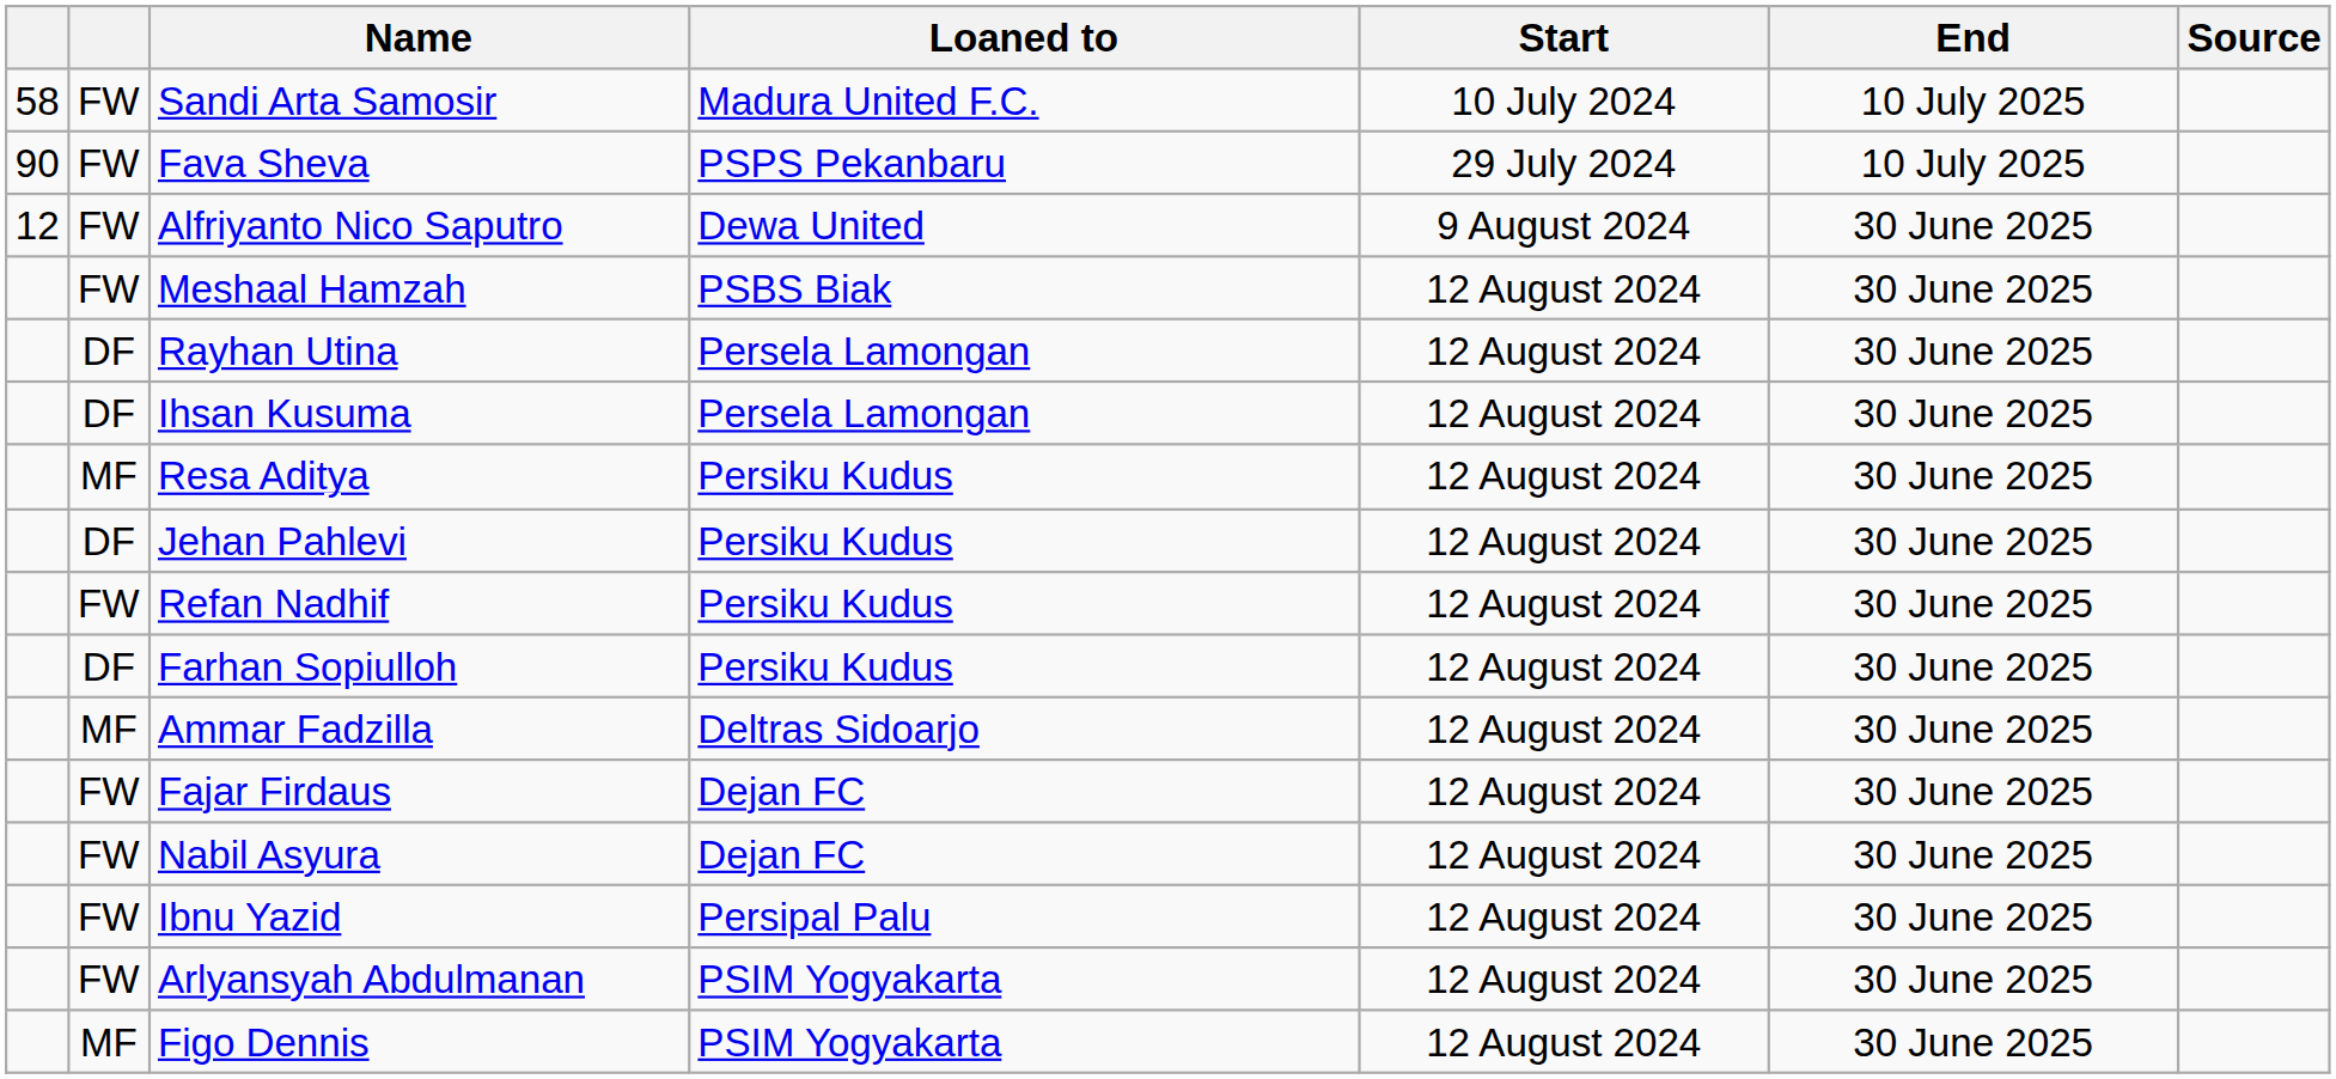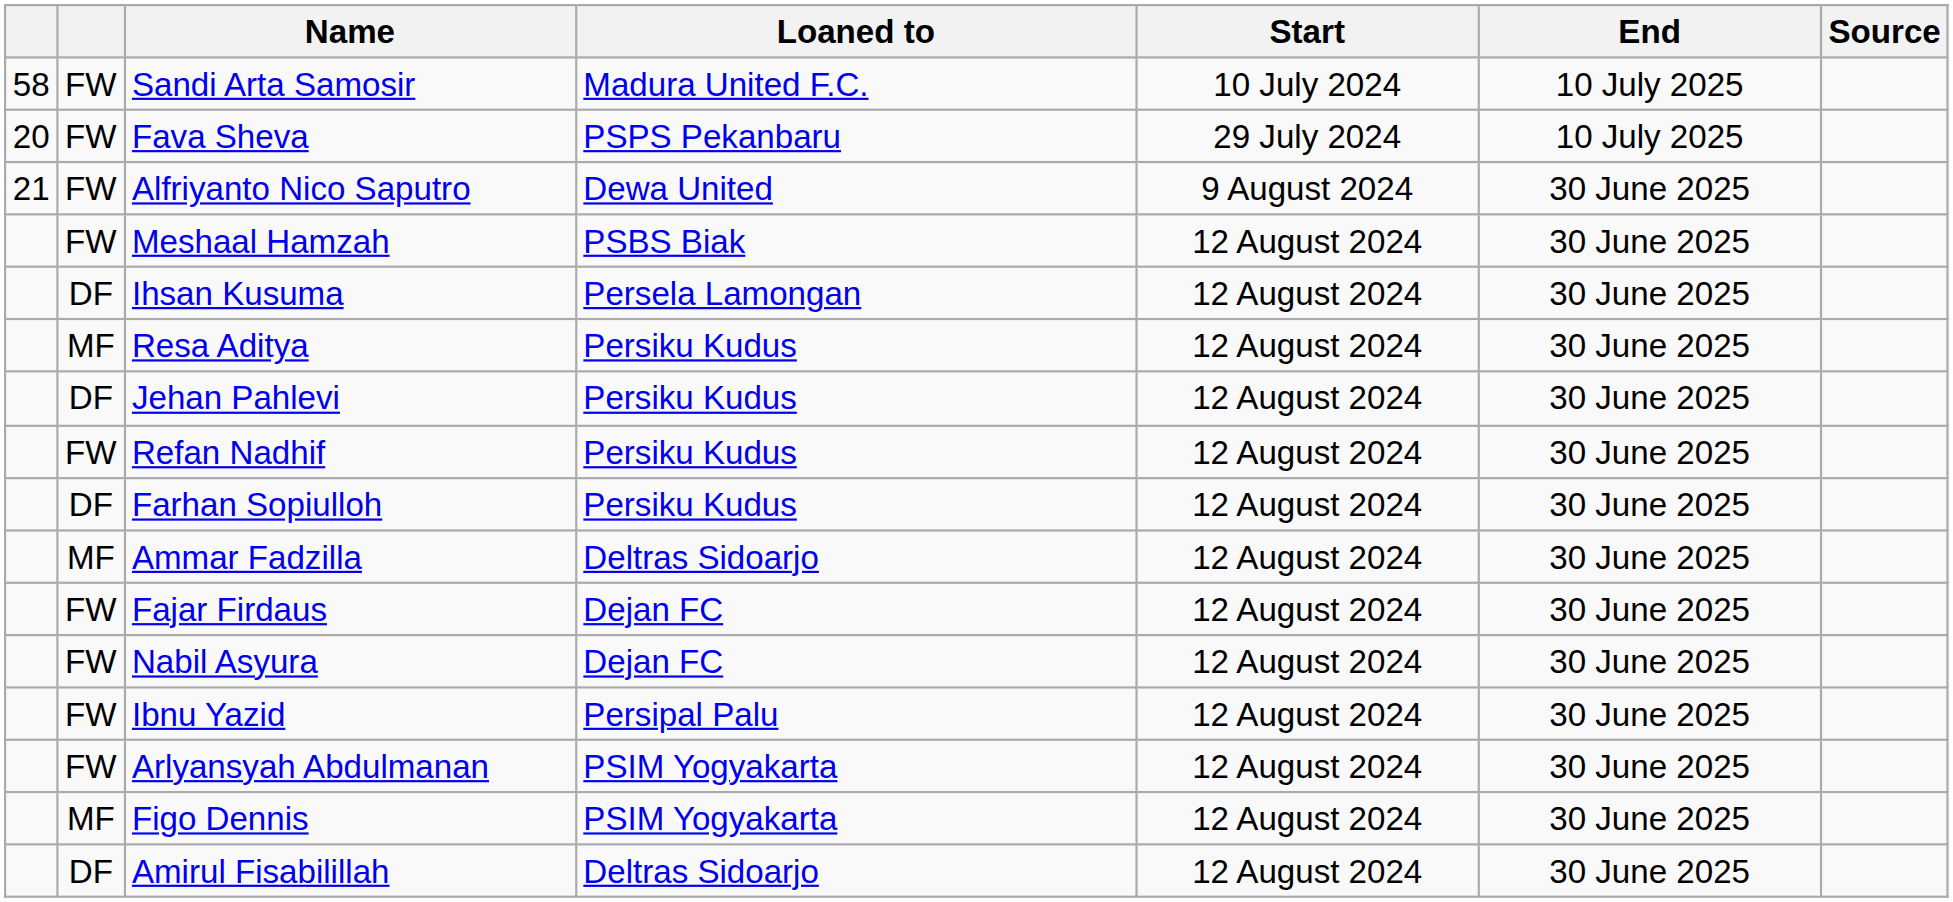Fava Sheva | column 1: 90 -> 20
Alfriyanto Nico Saputro | column 1: 12 -> 21
- row: DF | Rayhan Utina | Persela Lamongan | 12 August 2024 | 30 June 2025
+ row: DF | Amirul Fisabilillah | Deltras Sidoarjo | 12 August 2024 | 30 June 2025
